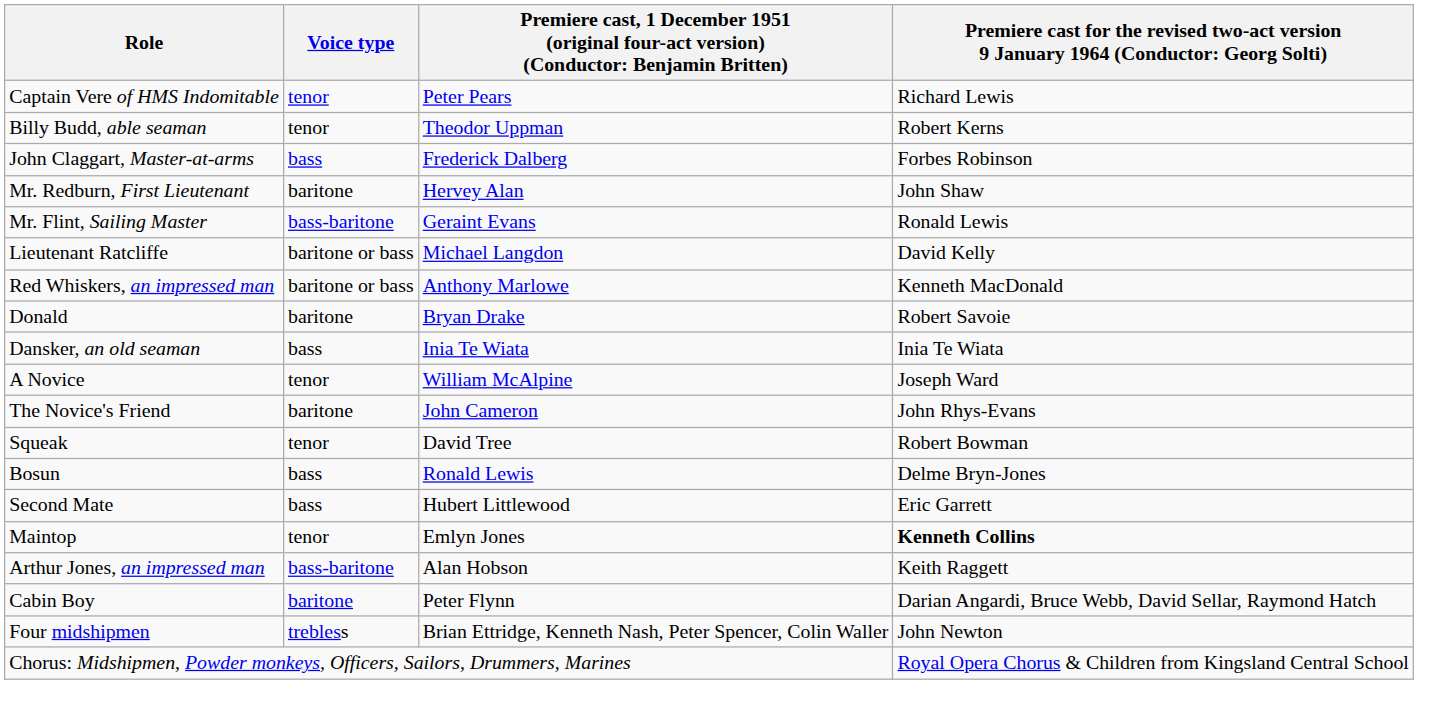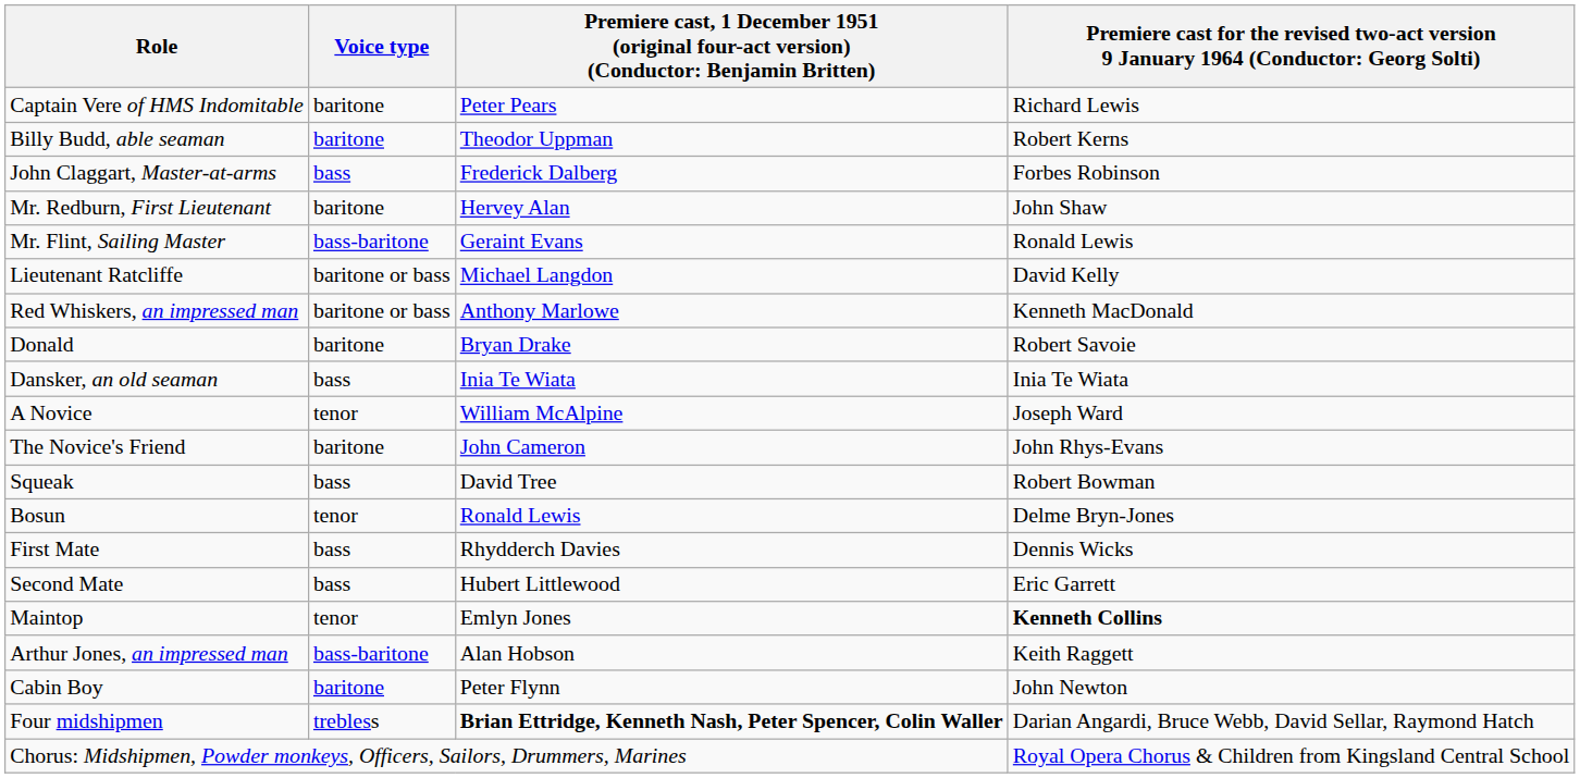Captain Vere of HMS Indomitable | Voice type: tenor -> baritone
Billy Budd, able seaman | Voice type: tenor -> baritone
Squeak | Voice type: tenor -> bass
Bosun | Voice type: bass -> tenor
+ row: First Mate | bass | Rhydderch Davies | Dennis Wicks
Cabin Boy | column 4: Darian Angardi, Bruce Webb, David Sellar, Raymond Hatch -> John Newton
Four midshipmen | column 3: normal -> bold
Four midshipmen | column 4: John Newton -> Darian Angardi, Bruce Webb, David Sellar, Raymond Hatch
